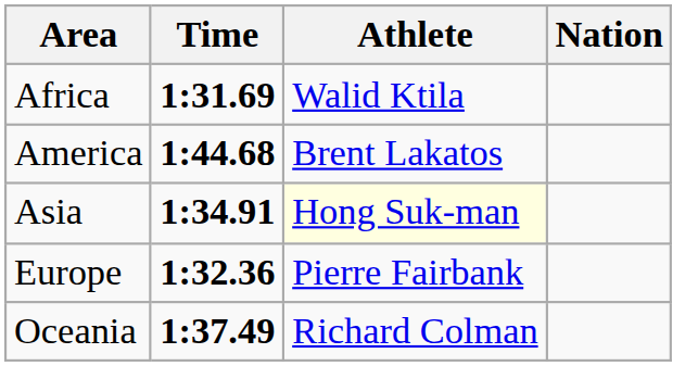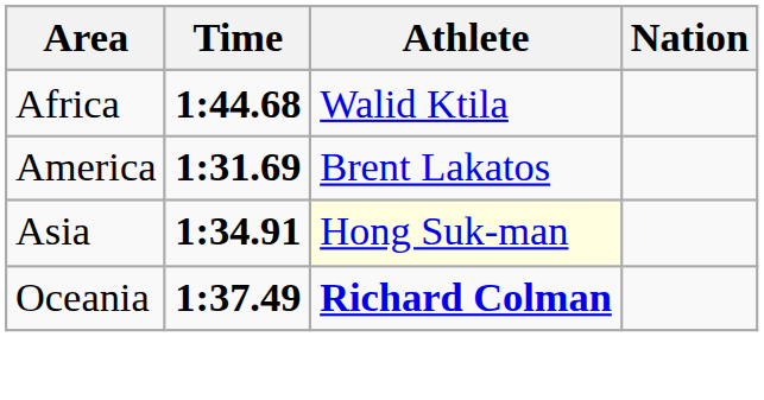Africa | Time: 1:31.69 -> 1:44.68
America | Time: 1:44.68 -> 1:31.69
- row: Europe | 1:32.36 | Pierre Fairbank
Oceania | Athlete: normal -> bold
